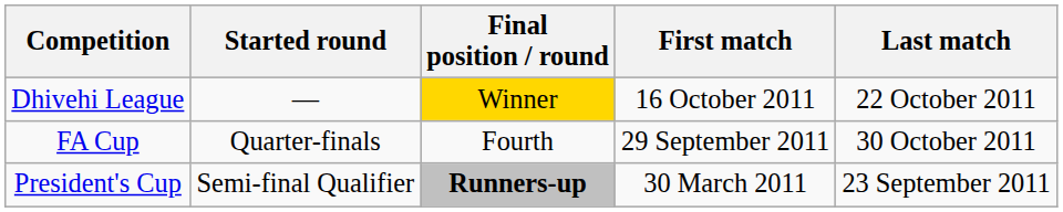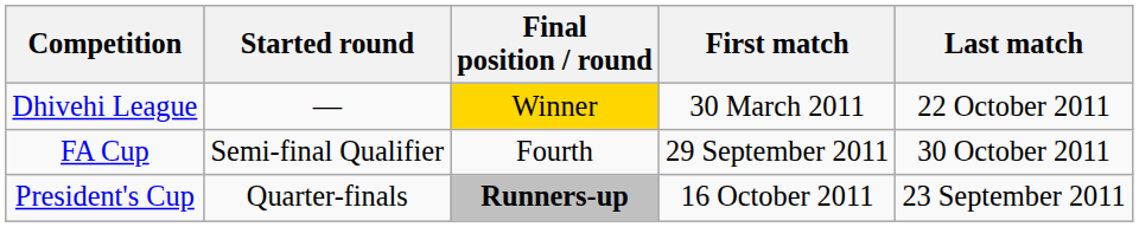Dhivehi League | First match: 16 October 2011 -> 30 March 2011
FA Cup | Started round: Quarter-finals -> Semi-final Qualifier
President's Cup | Started round: Semi-final Qualifier -> Quarter-finals
President's Cup | First match: 30 March 2011 -> 16 October 2011
